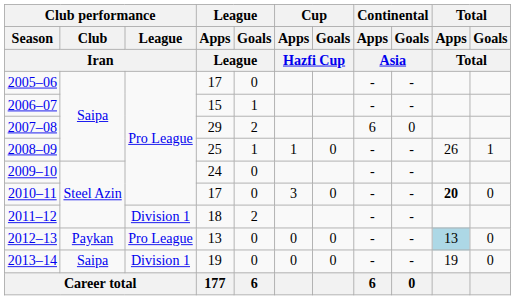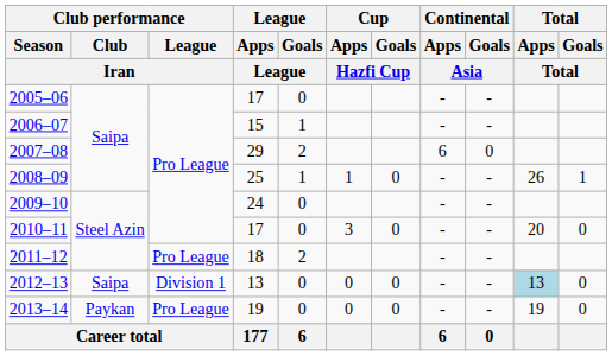2010–11 | Total / Apps / Total: bold -> normal
2011–12 | Club performance / League / Iran: Division 1 -> Pro League
2012–13 | Club performance / Club / Iran: Paykan -> Saipa
2012–13 | Club performance / League / Iran: Pro League -> Division 1
2013–14 | Club performance / Club / Iran: Saipa -> Paykan
2013–14 | Club performance / League / Iran: Division 1 -> Pro League
